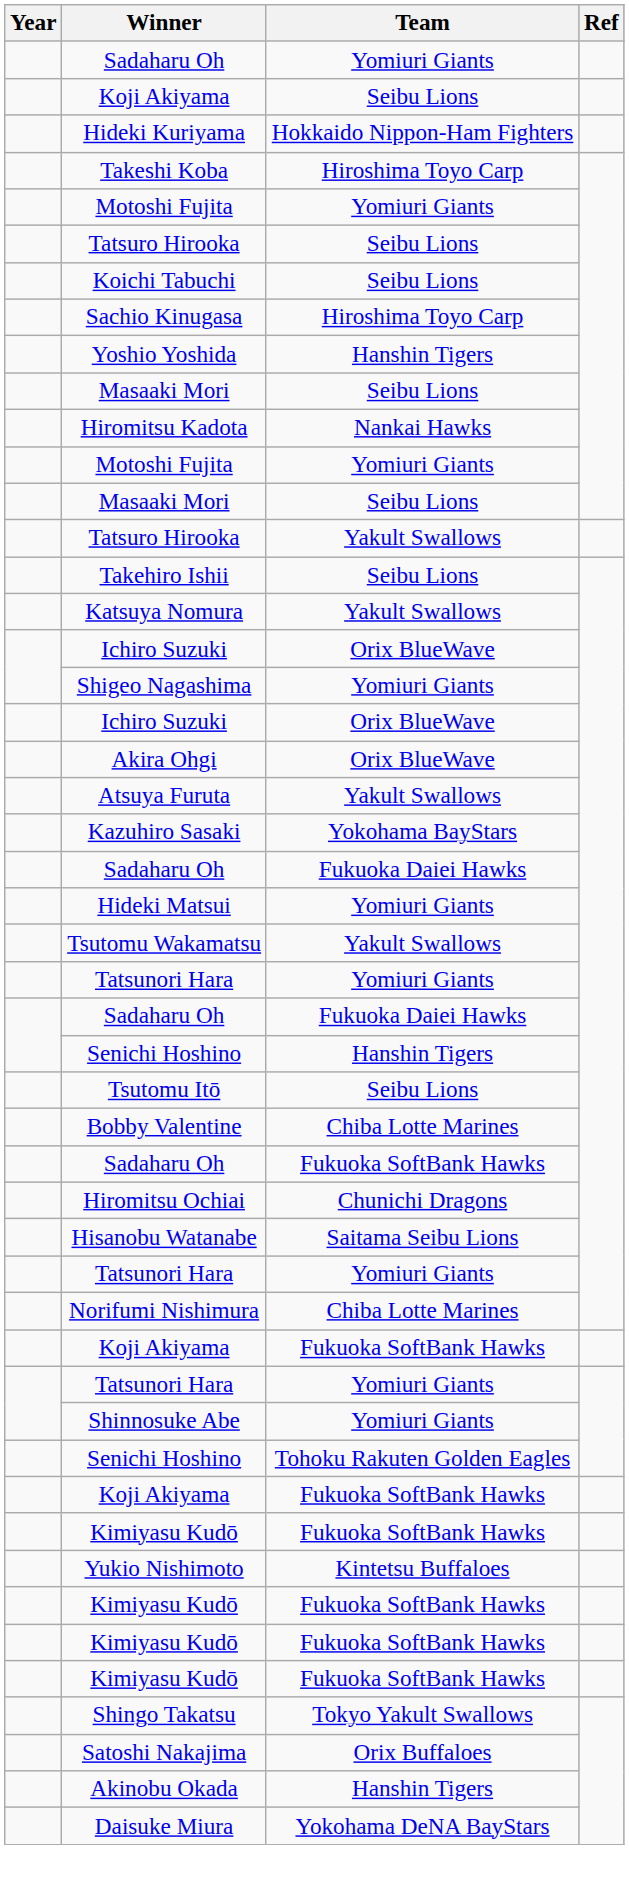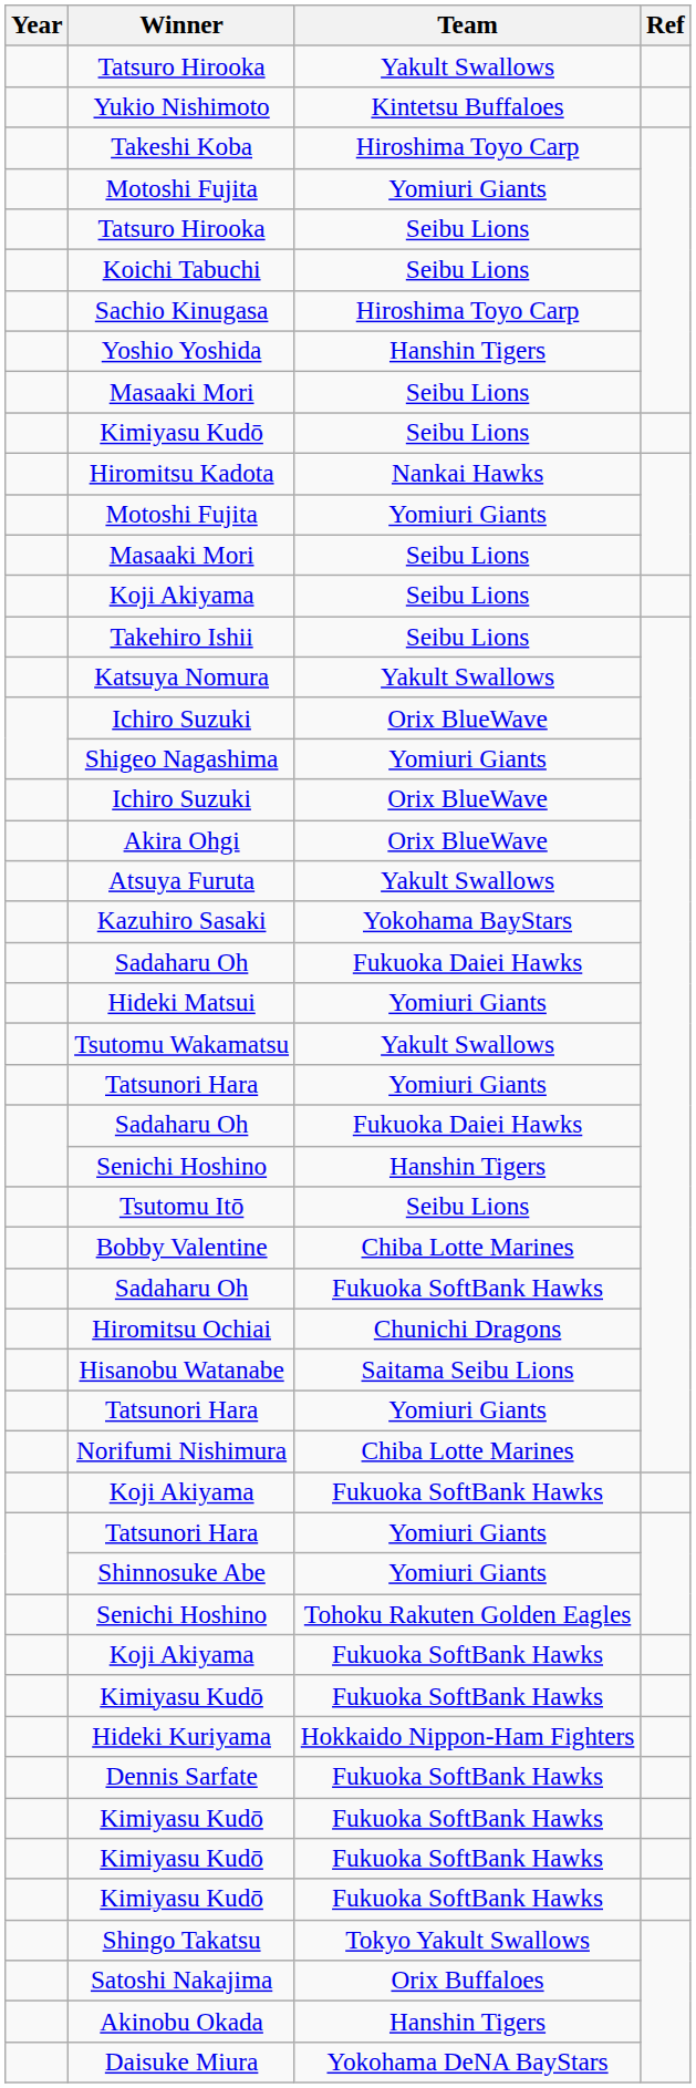- row: Sadaharu Oh | Yomiuri Giants
rows swapped: Tatsuro Hirooka / Yakult Swallows <-> Koji Akiyama / Seibu Lions
rows swapped: Yukio Nishimoto <-> Hideki Kuriyama
+ row: Kimiyasu Kudō | Seibu Lions
+ row: Dennis Sarfate | Fukuoka SoftBank Hawks
